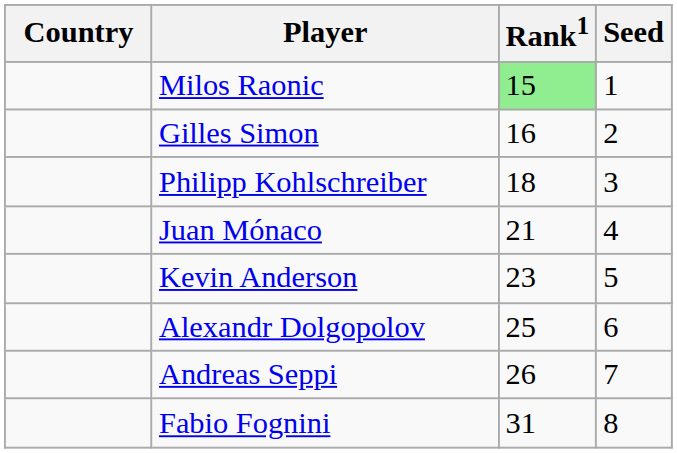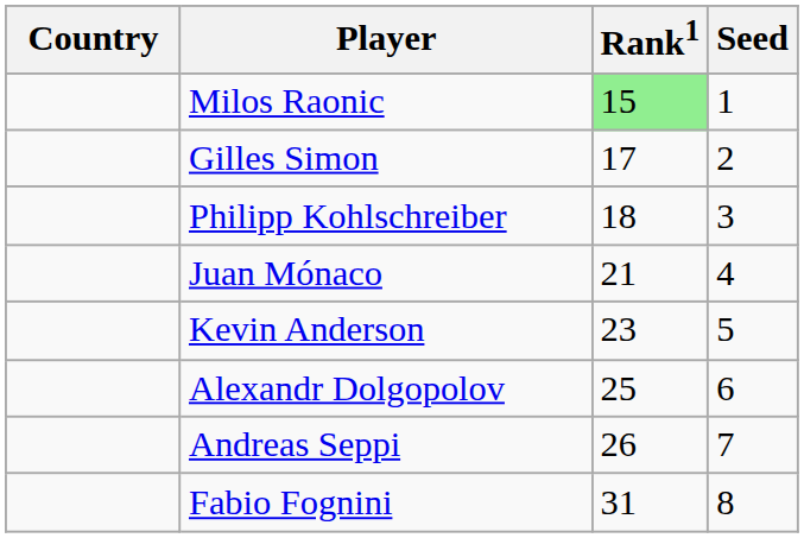Gilles Simon | Rank1: 16 -> 17
